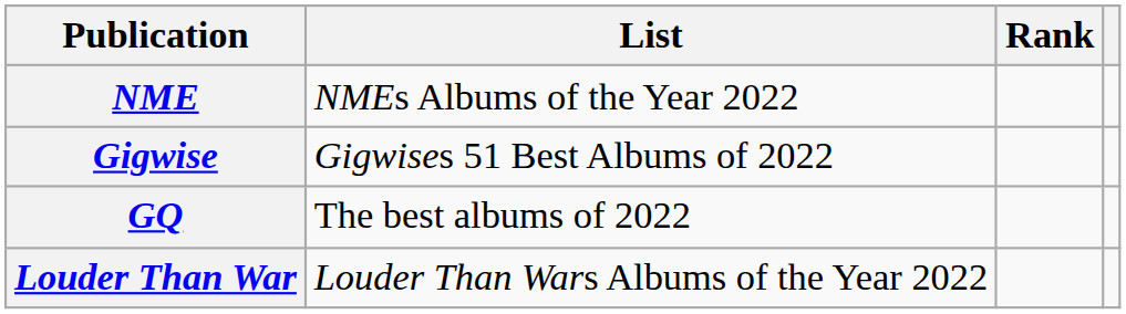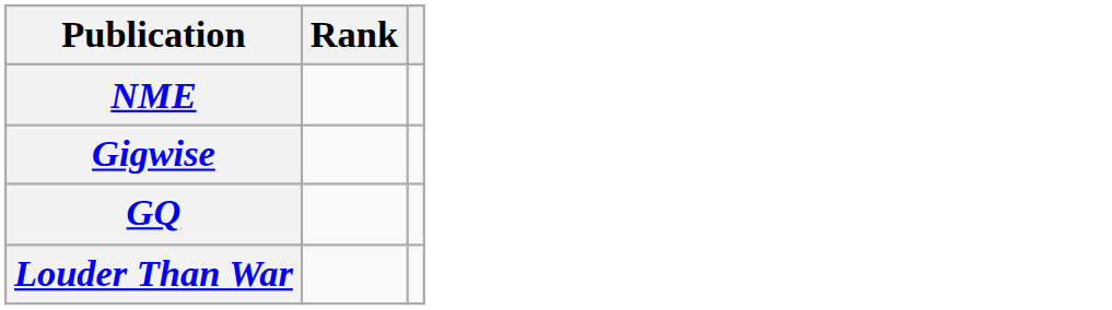- column: List | NMEs Albums of the Year 2022 | Gigwises 51 Best Albums of 2022 | The best albums of 2022 | Louder Than Wars Albums of the Year 2022
